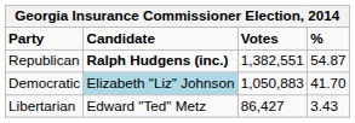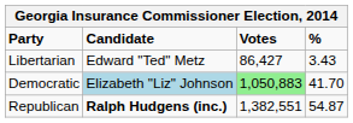rows swapped: Republican <-> Libertarian
Democratic | Votes: no background -> lightgreen background
